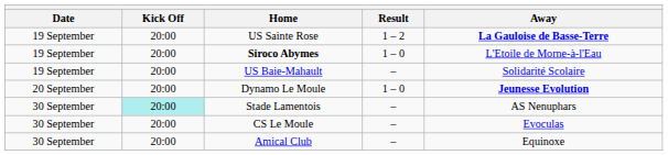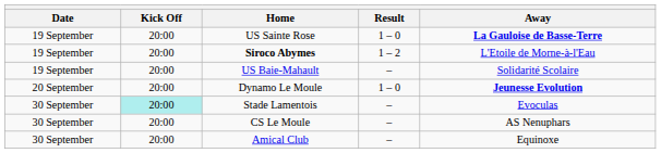US Sainte Rose | Result: 1 – 2 -> 1 – 0
Siroco Abymes | Result: 1 – 0 -> 1 – 2
Stade Lamentois | Away: AS Nenuphars -> Evoculas
CS Le Moule | Away: Evoculas -> AS Nenuphars
